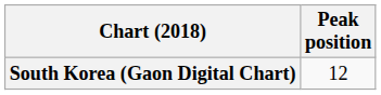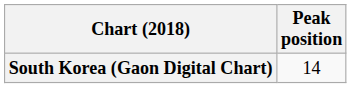South Korea (Gaon Digital Chart) | Peak position: 12 -> 14
